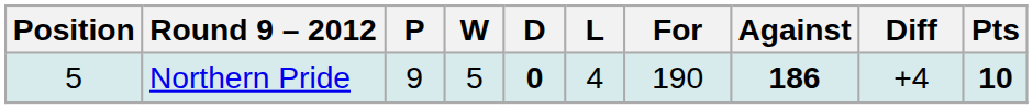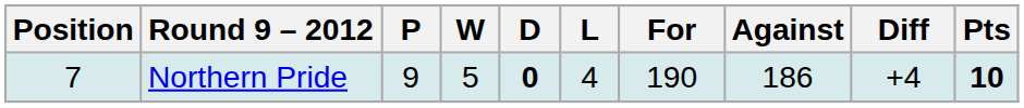Northern Pride | Position: 5 -> 7
Northern Pride | Against: bold -> normal
